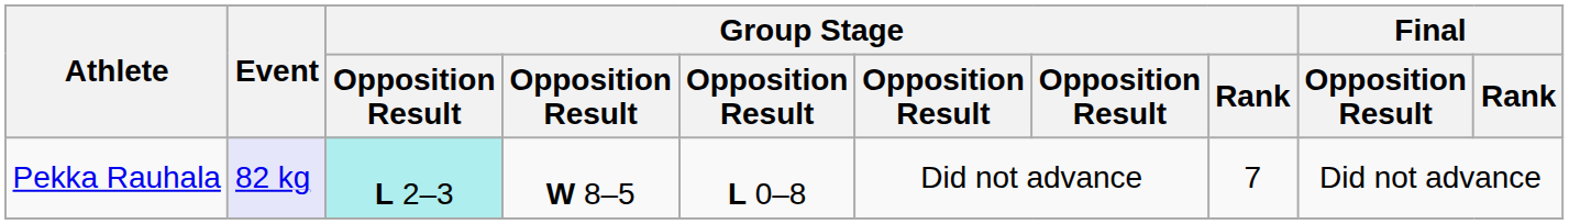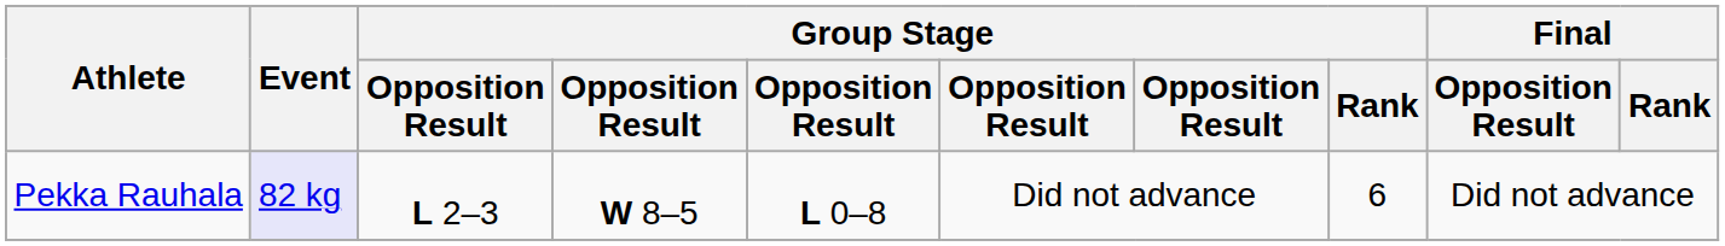Pekka Rauhala | column 3: paleturquoise background -> no background
Pekka Rauhala | Group Stage / Rank: 7 -> 6
